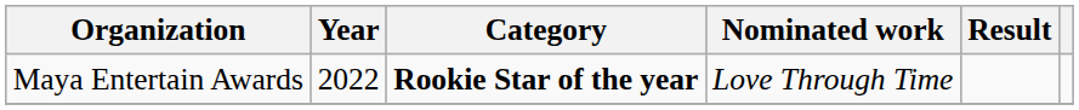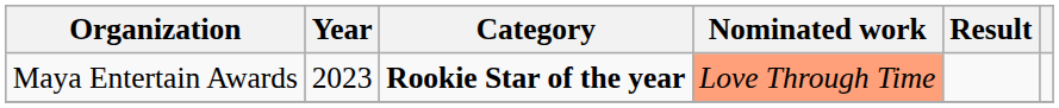Maya Entertain Awards | Year: 2022 -> 2023
Maya Entertain Awards | Nominated work: no background -> lightsalmon background
